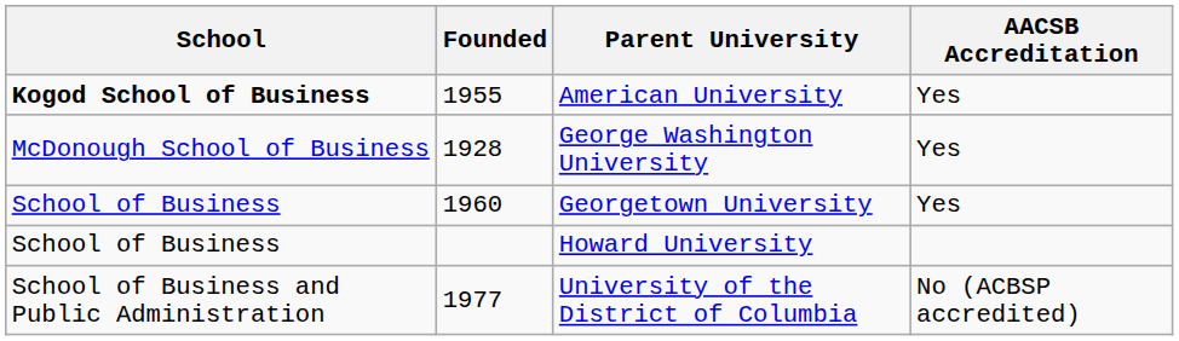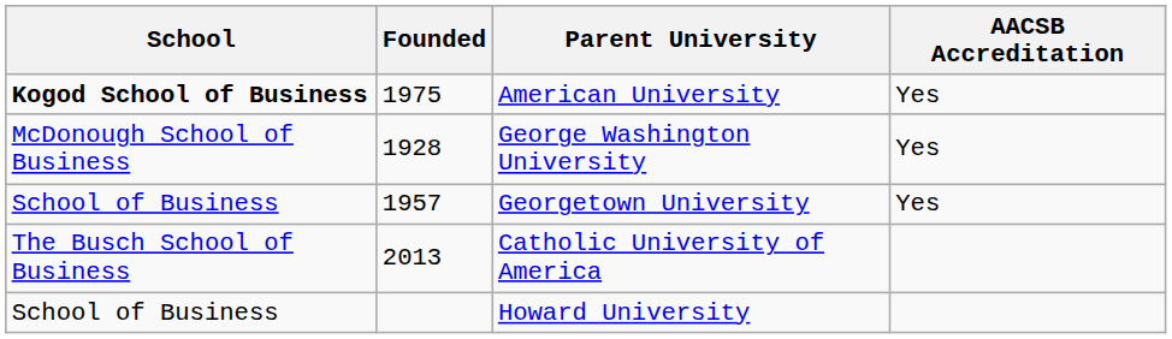American University | Founded: 1955 -> 1975
Georgetown University | Founded: 1960 -> 1957
+ row: The Busch School of Business | 2013 | Catholic University of America
- row: School of Business and Public Administration | 1977 | University of the District of Columbia | No (ACBSP accredited)
